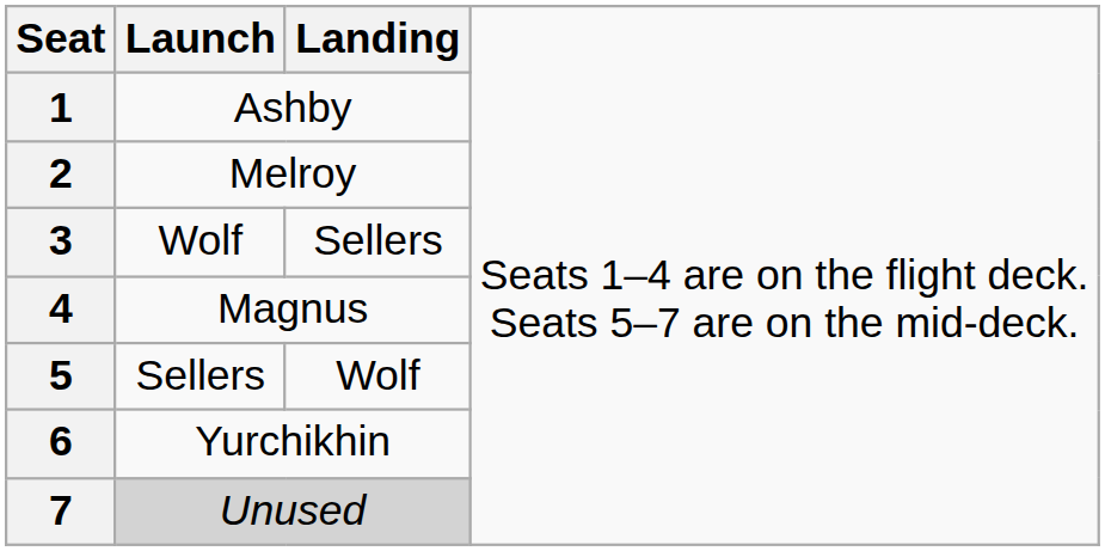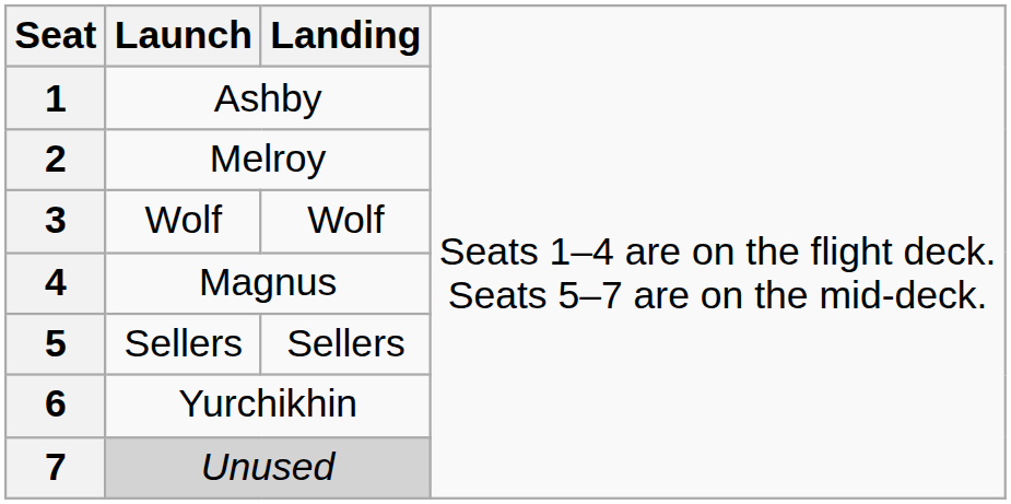3 | column 3: Sellers -> Wolf
5 | column 3: Wolf -> Sellers
